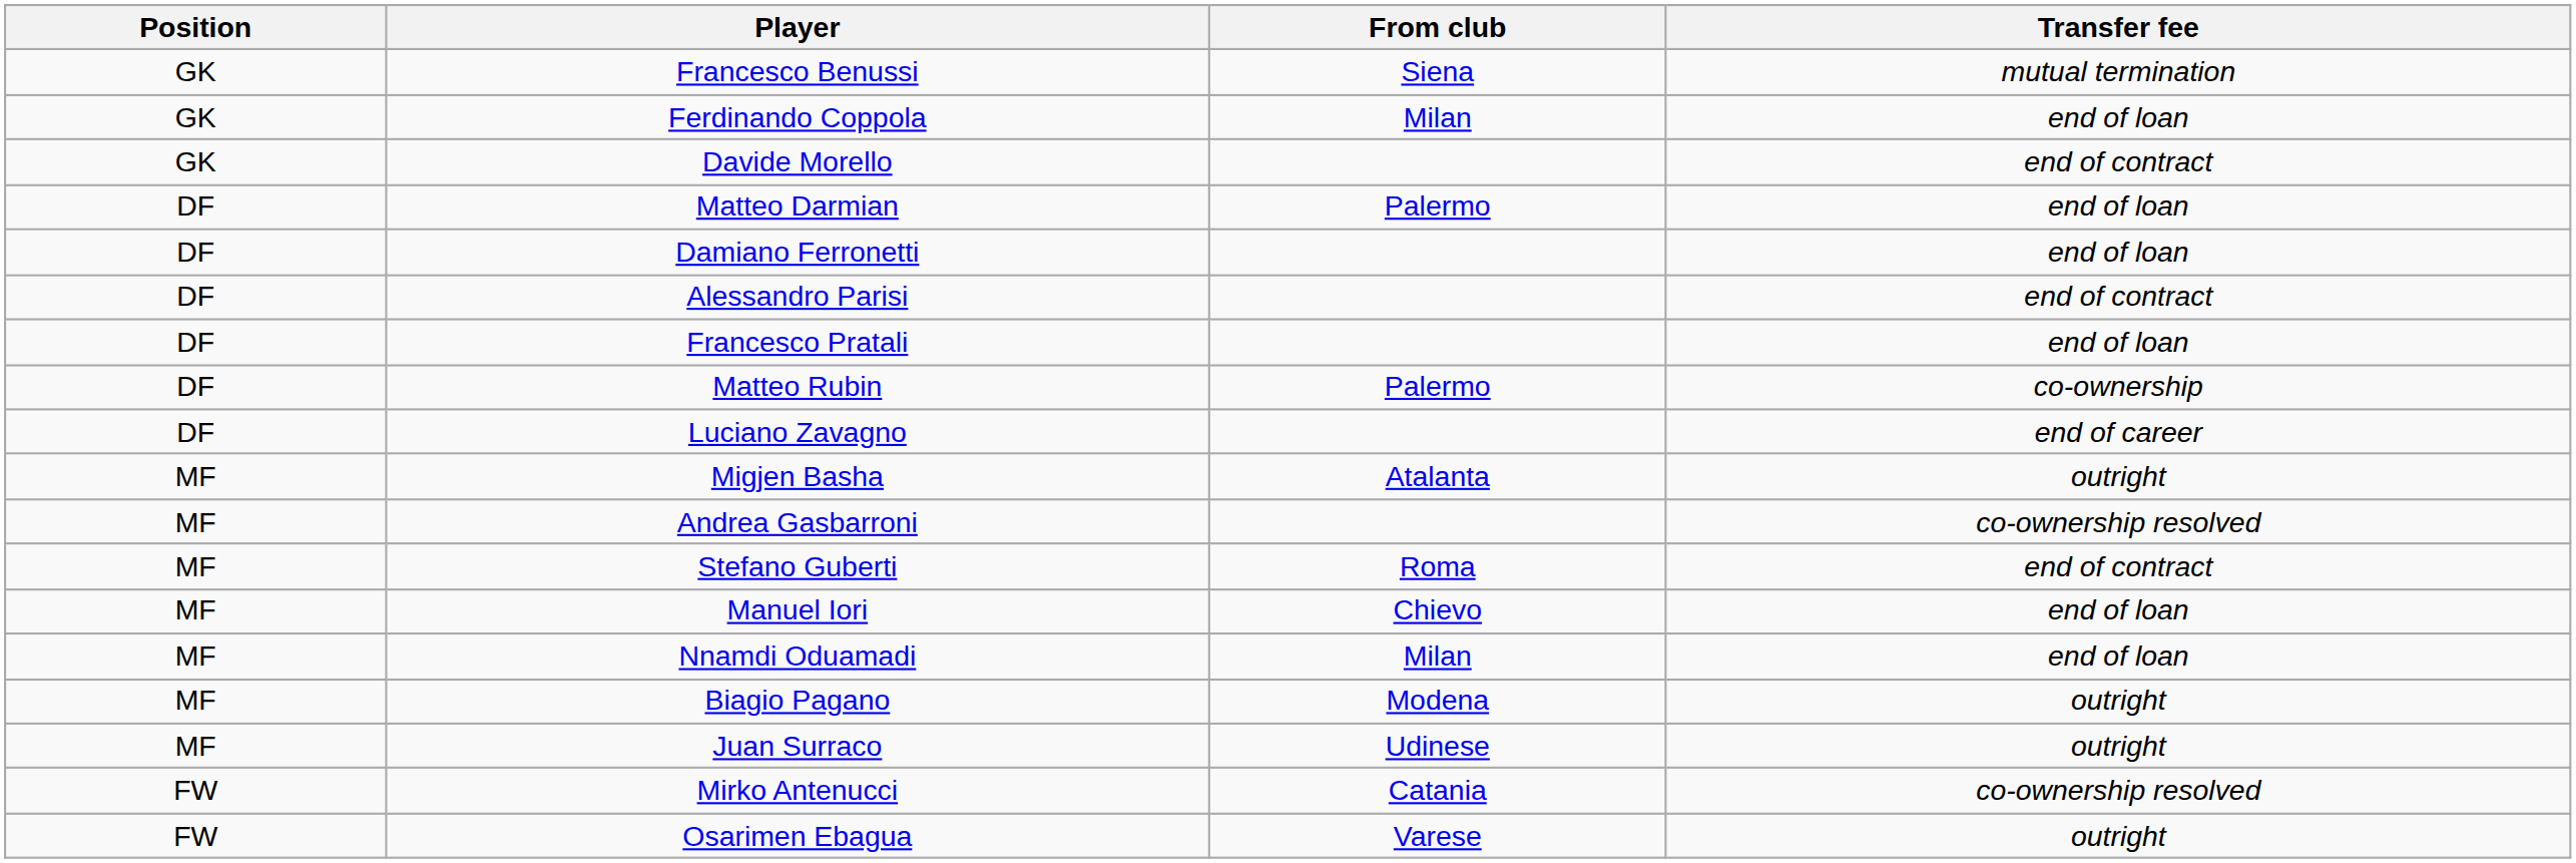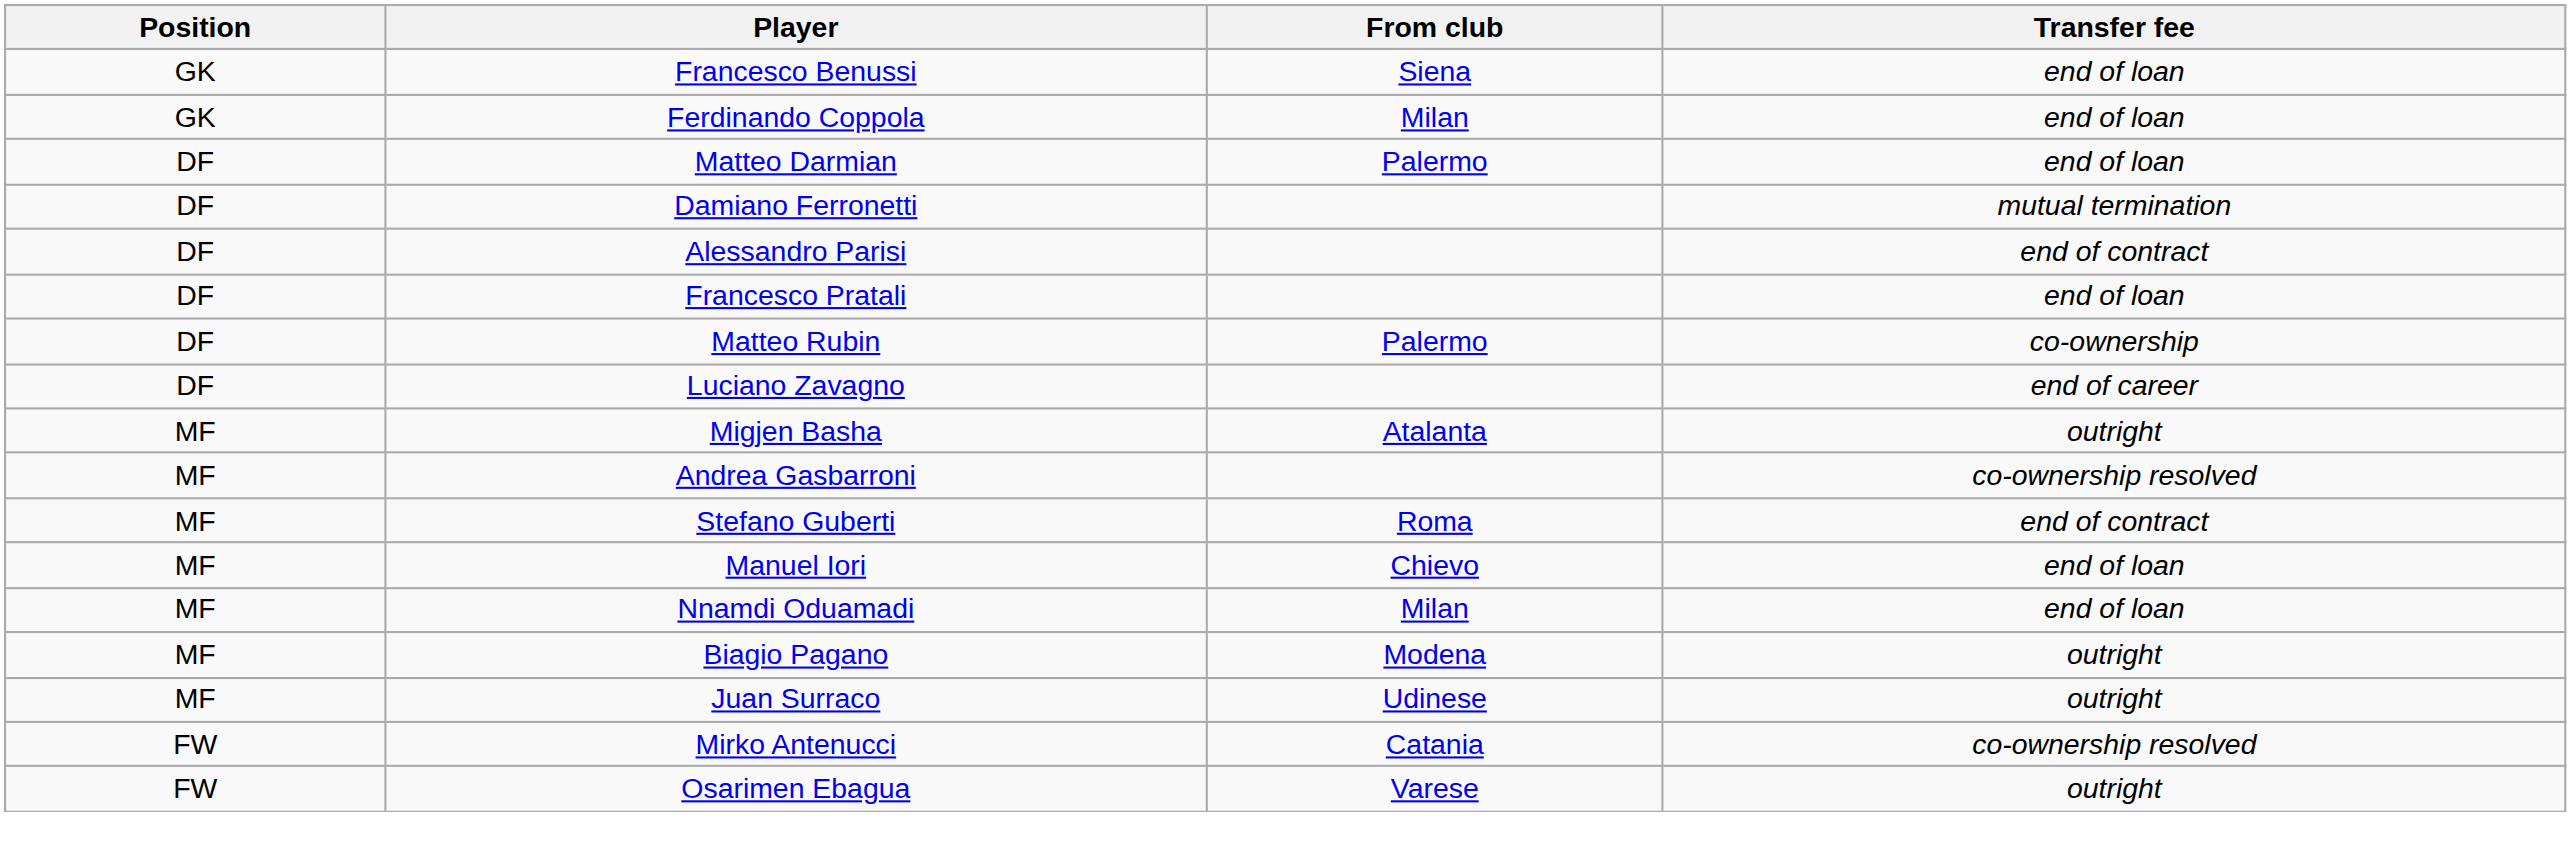Francesco Benussi | Transfer fee: mutual termination -> end of loan
- row: GK | Davide Morello | end of contract
Damiano Ferronetti | Transfer fee: end of loan -> mutual termination
